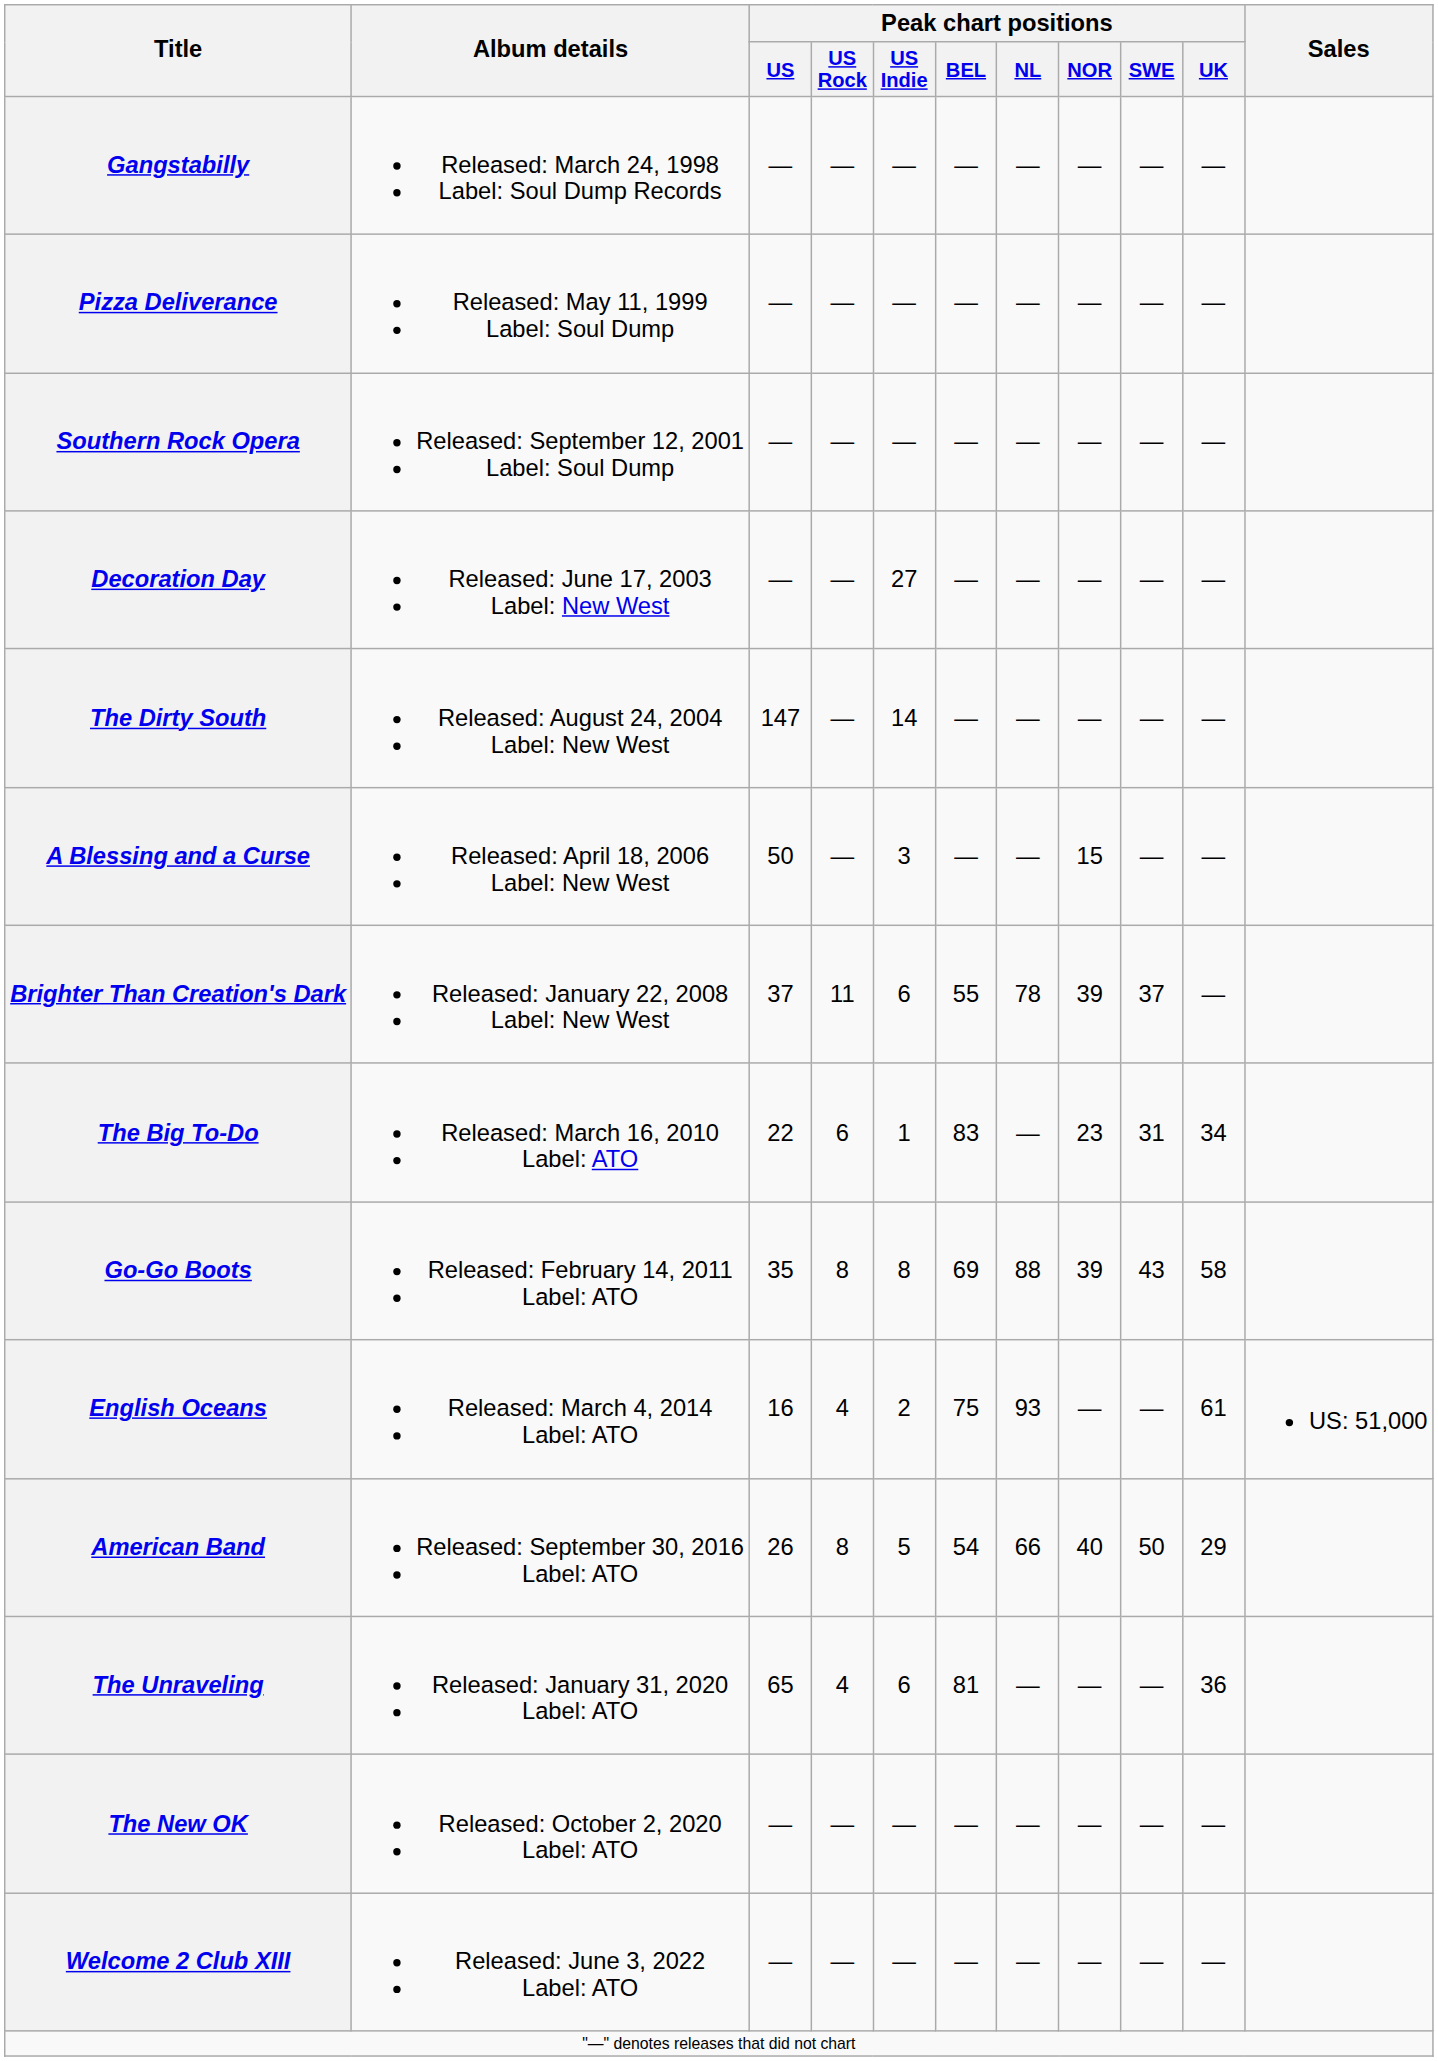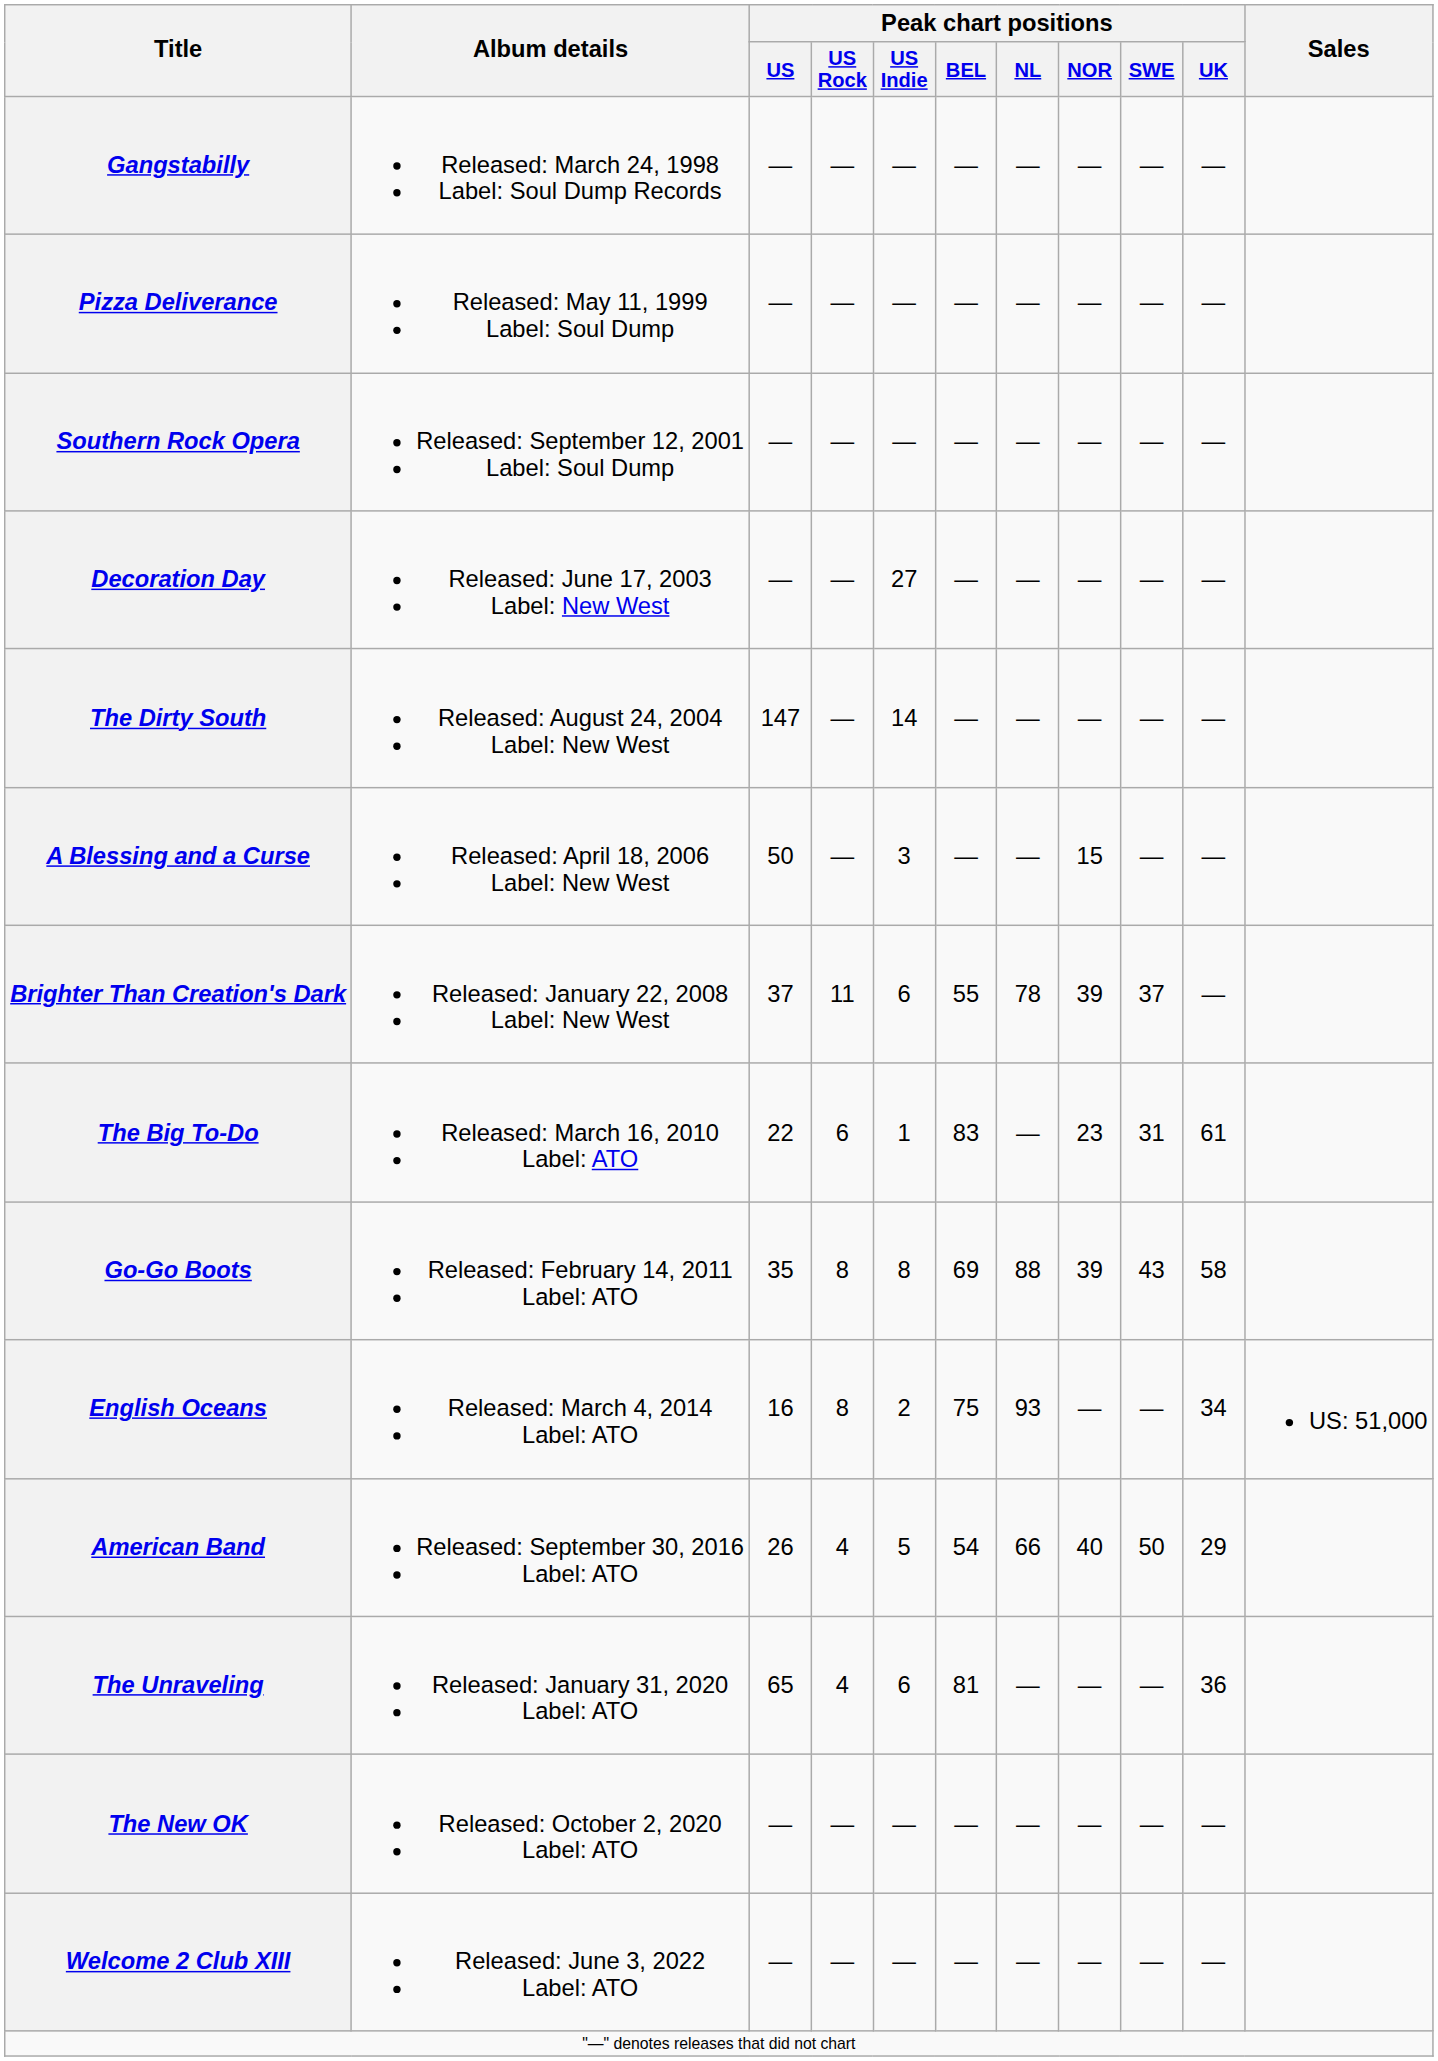The Big To-Do | Peak chart positions / UK: 34 -> 61
English Oceans | Peak chart positions / US Rock: 4 -> 8
English Oceans | Peak chart positions / UK: 61 -> 34
American Band | Peak chart positions / US Rock: 8 -> 4
